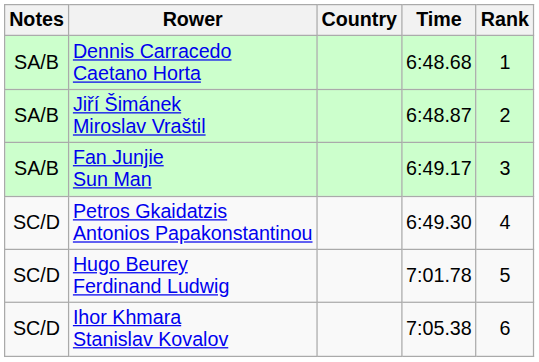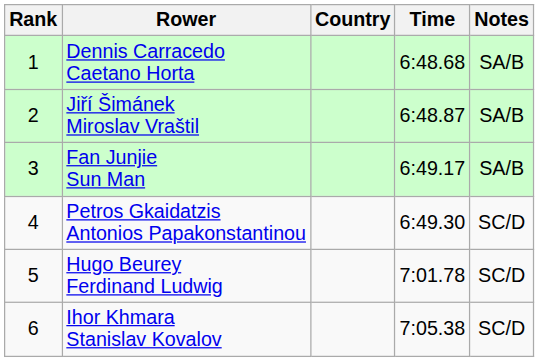columns swapped: Rank <-> Notes
